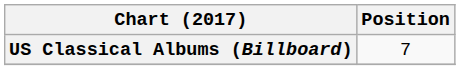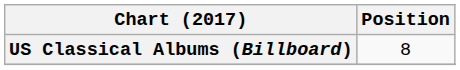US Classical Albums (Billboard) | Position: 7 -> 8
